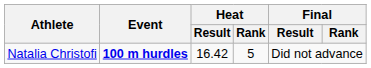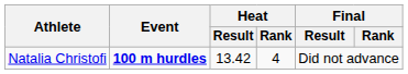Natalia Christofi | Heat / Result: 16.42 -> 13.42
Natalia Christofi | Heat / Rank: 5 -> 4
